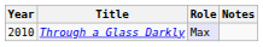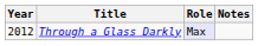Through a Glass Darkly | Year: 2010 -> 2012
